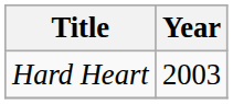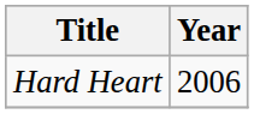Hard Heart | Year: 2003 -> 2006
